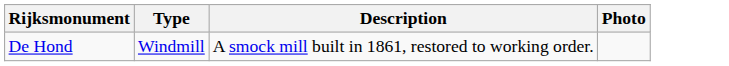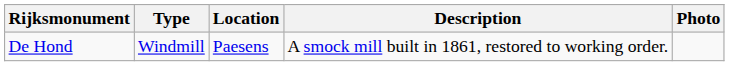+ column: Location | Paesens
